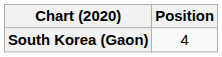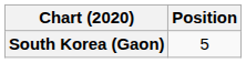South Korea (Gaon) | Position: 4 -> 5
